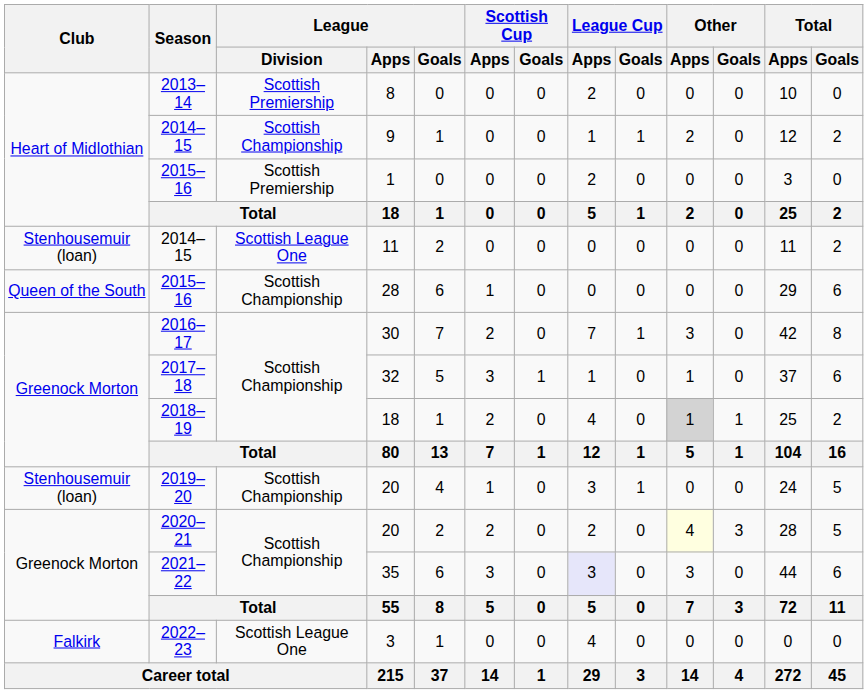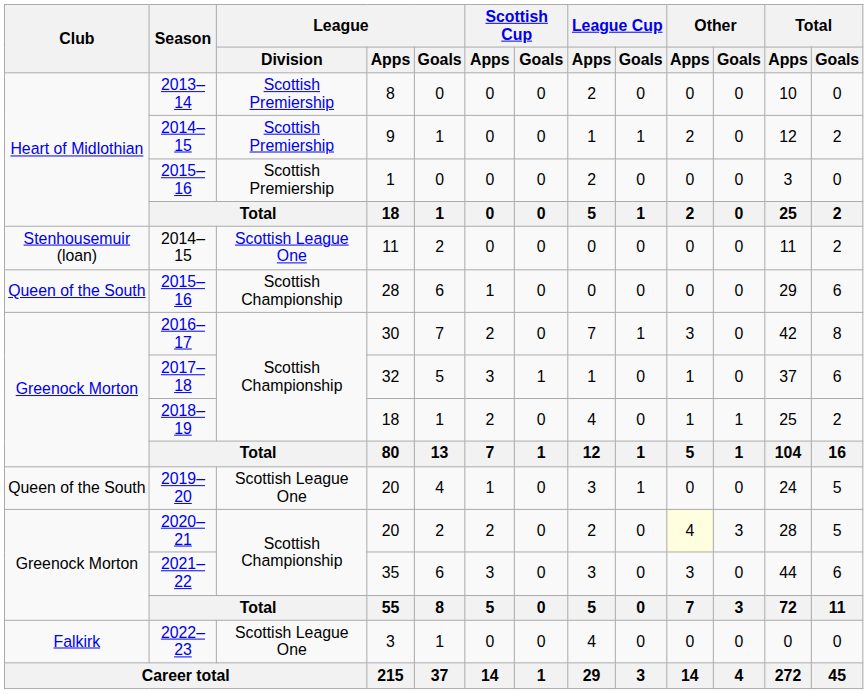9 | League / Division: Scottish Championship -> Scottish Premiership
2018–19 / 18 | Other / Apps: lightgrey background -> no background
2019–20 / 20 | Club: Stenhousemuir (loan) -> Queen of the South
2019–20 / 20 | League / Division: Scottish Championship -> Scottish League One
35 | League Cup / Apps: lavender background -> no background
